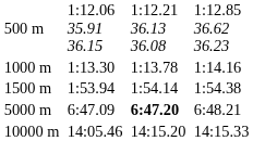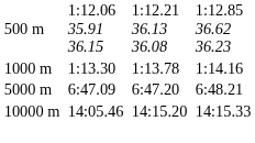- row: 1500 m | 1:53.94 | 1:54.14 | 1:54.38
5000 m | column 5: bold -> normal
